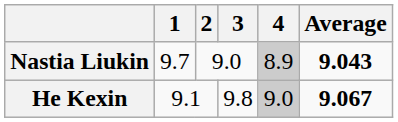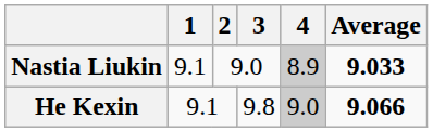Nastia Liukin | 1: 9.7 -> 9.1
Nastia Liukin | Average: 9.043 -> 9.033
He Kexin | Average: 9.067 -> 9.066
